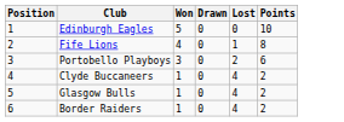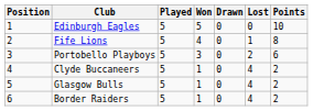+ column: Played | 5 | 5 | 5 | 5 | 5 | 5
